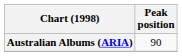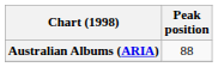Australian Albums (ARIA) | Peak position: 90 -> 88
